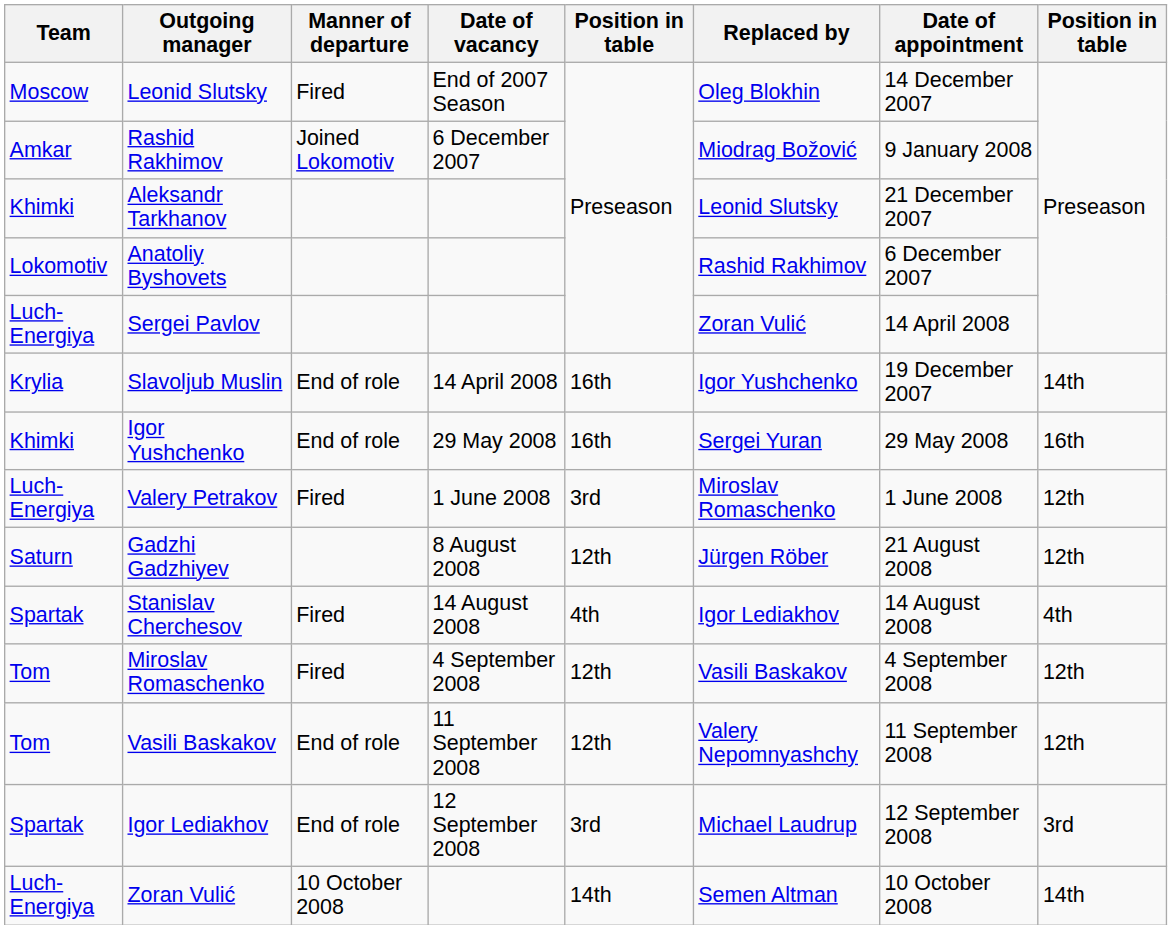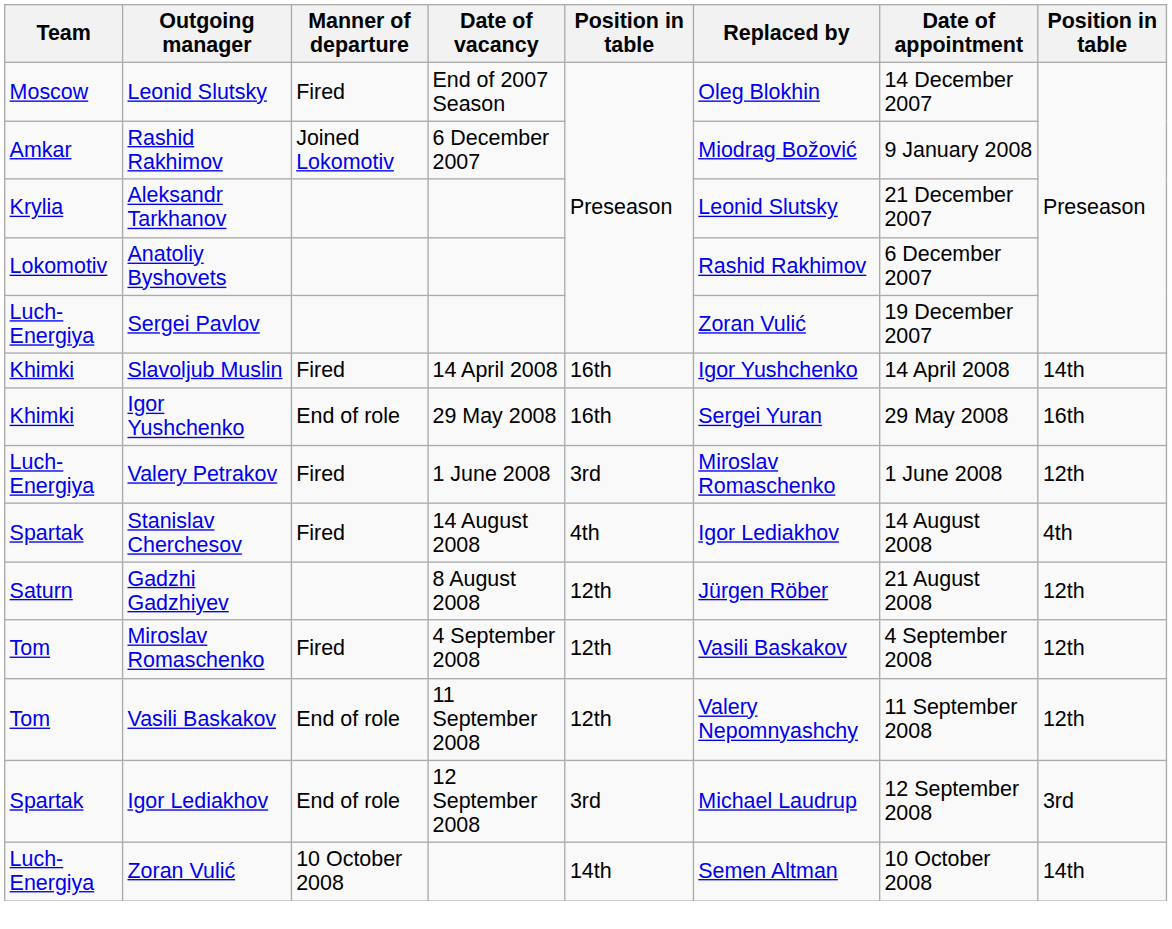Aleksandr Tarkhanov | Team: Khimki -> Krylia
Sergei Pavlov | Date of appointment: 14 April 2008 -> 19 December 2007
Slavoljub Muslin | Team: Krylia -> Khimki
Slavoljub Muslin | Manner of departure: End of role -> Fired
Slavoljub Muslin | Date of appointment: 19 December 2007 -> 14 April 2008
rows swapped: Gadzhi Gadzhiyev <-> Stanislav Cherchesov
